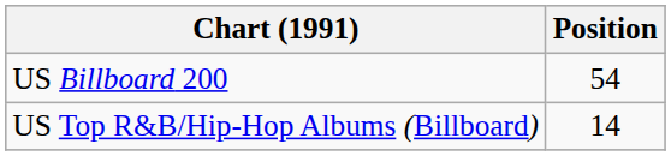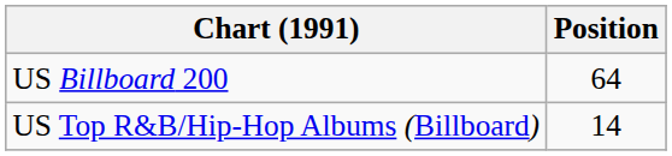US Billboard 200 | Position: 54 -> 64
